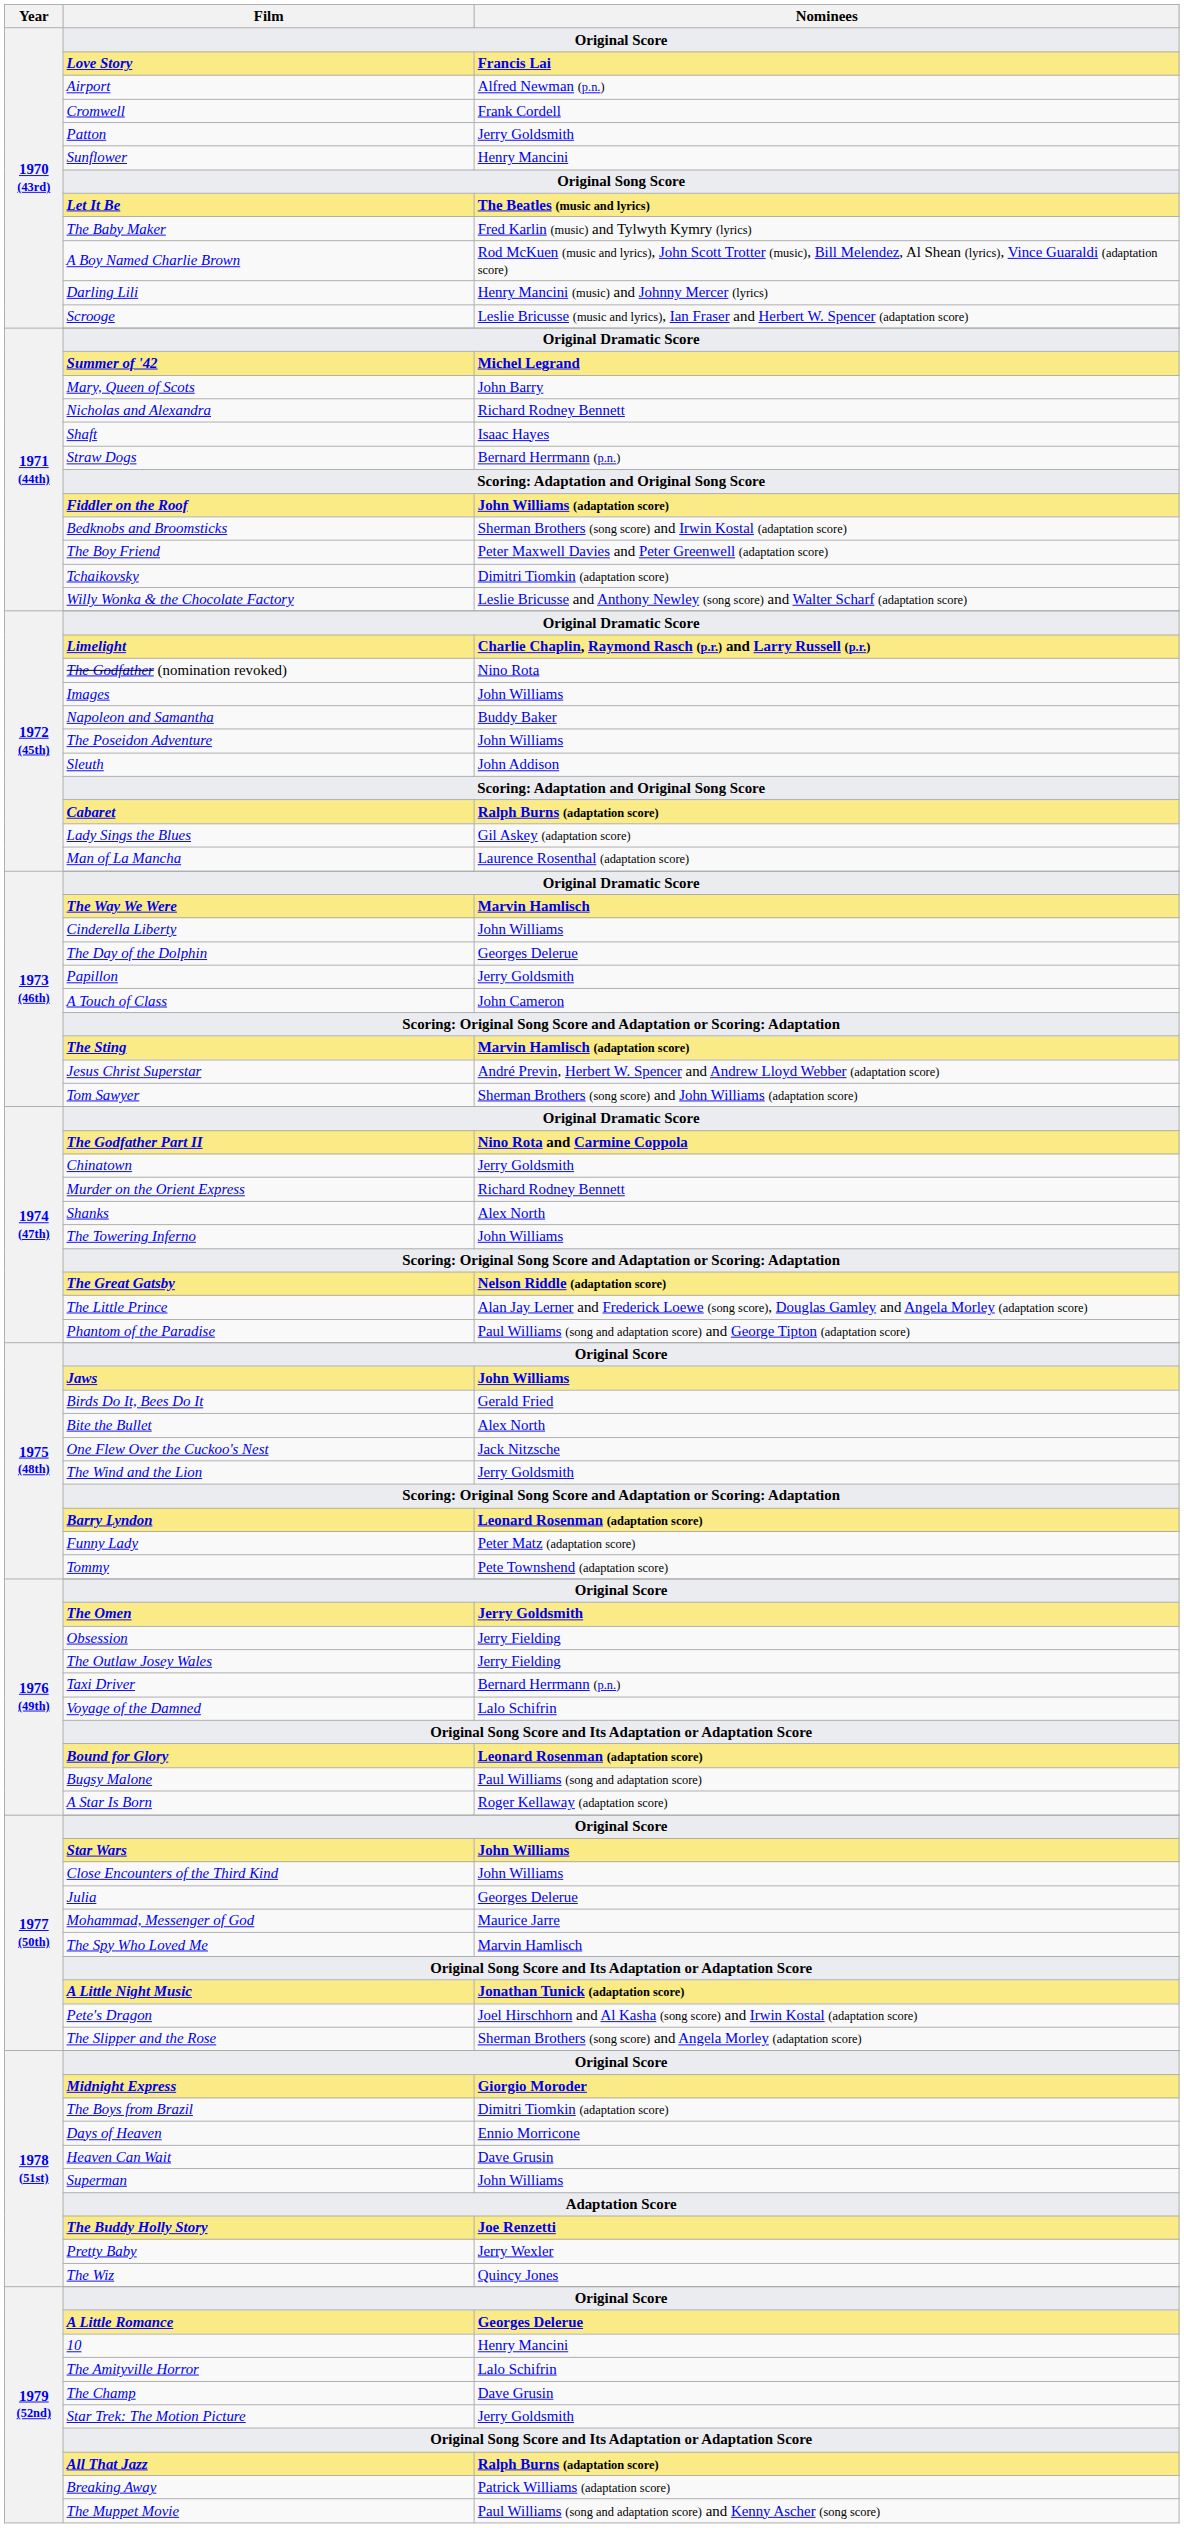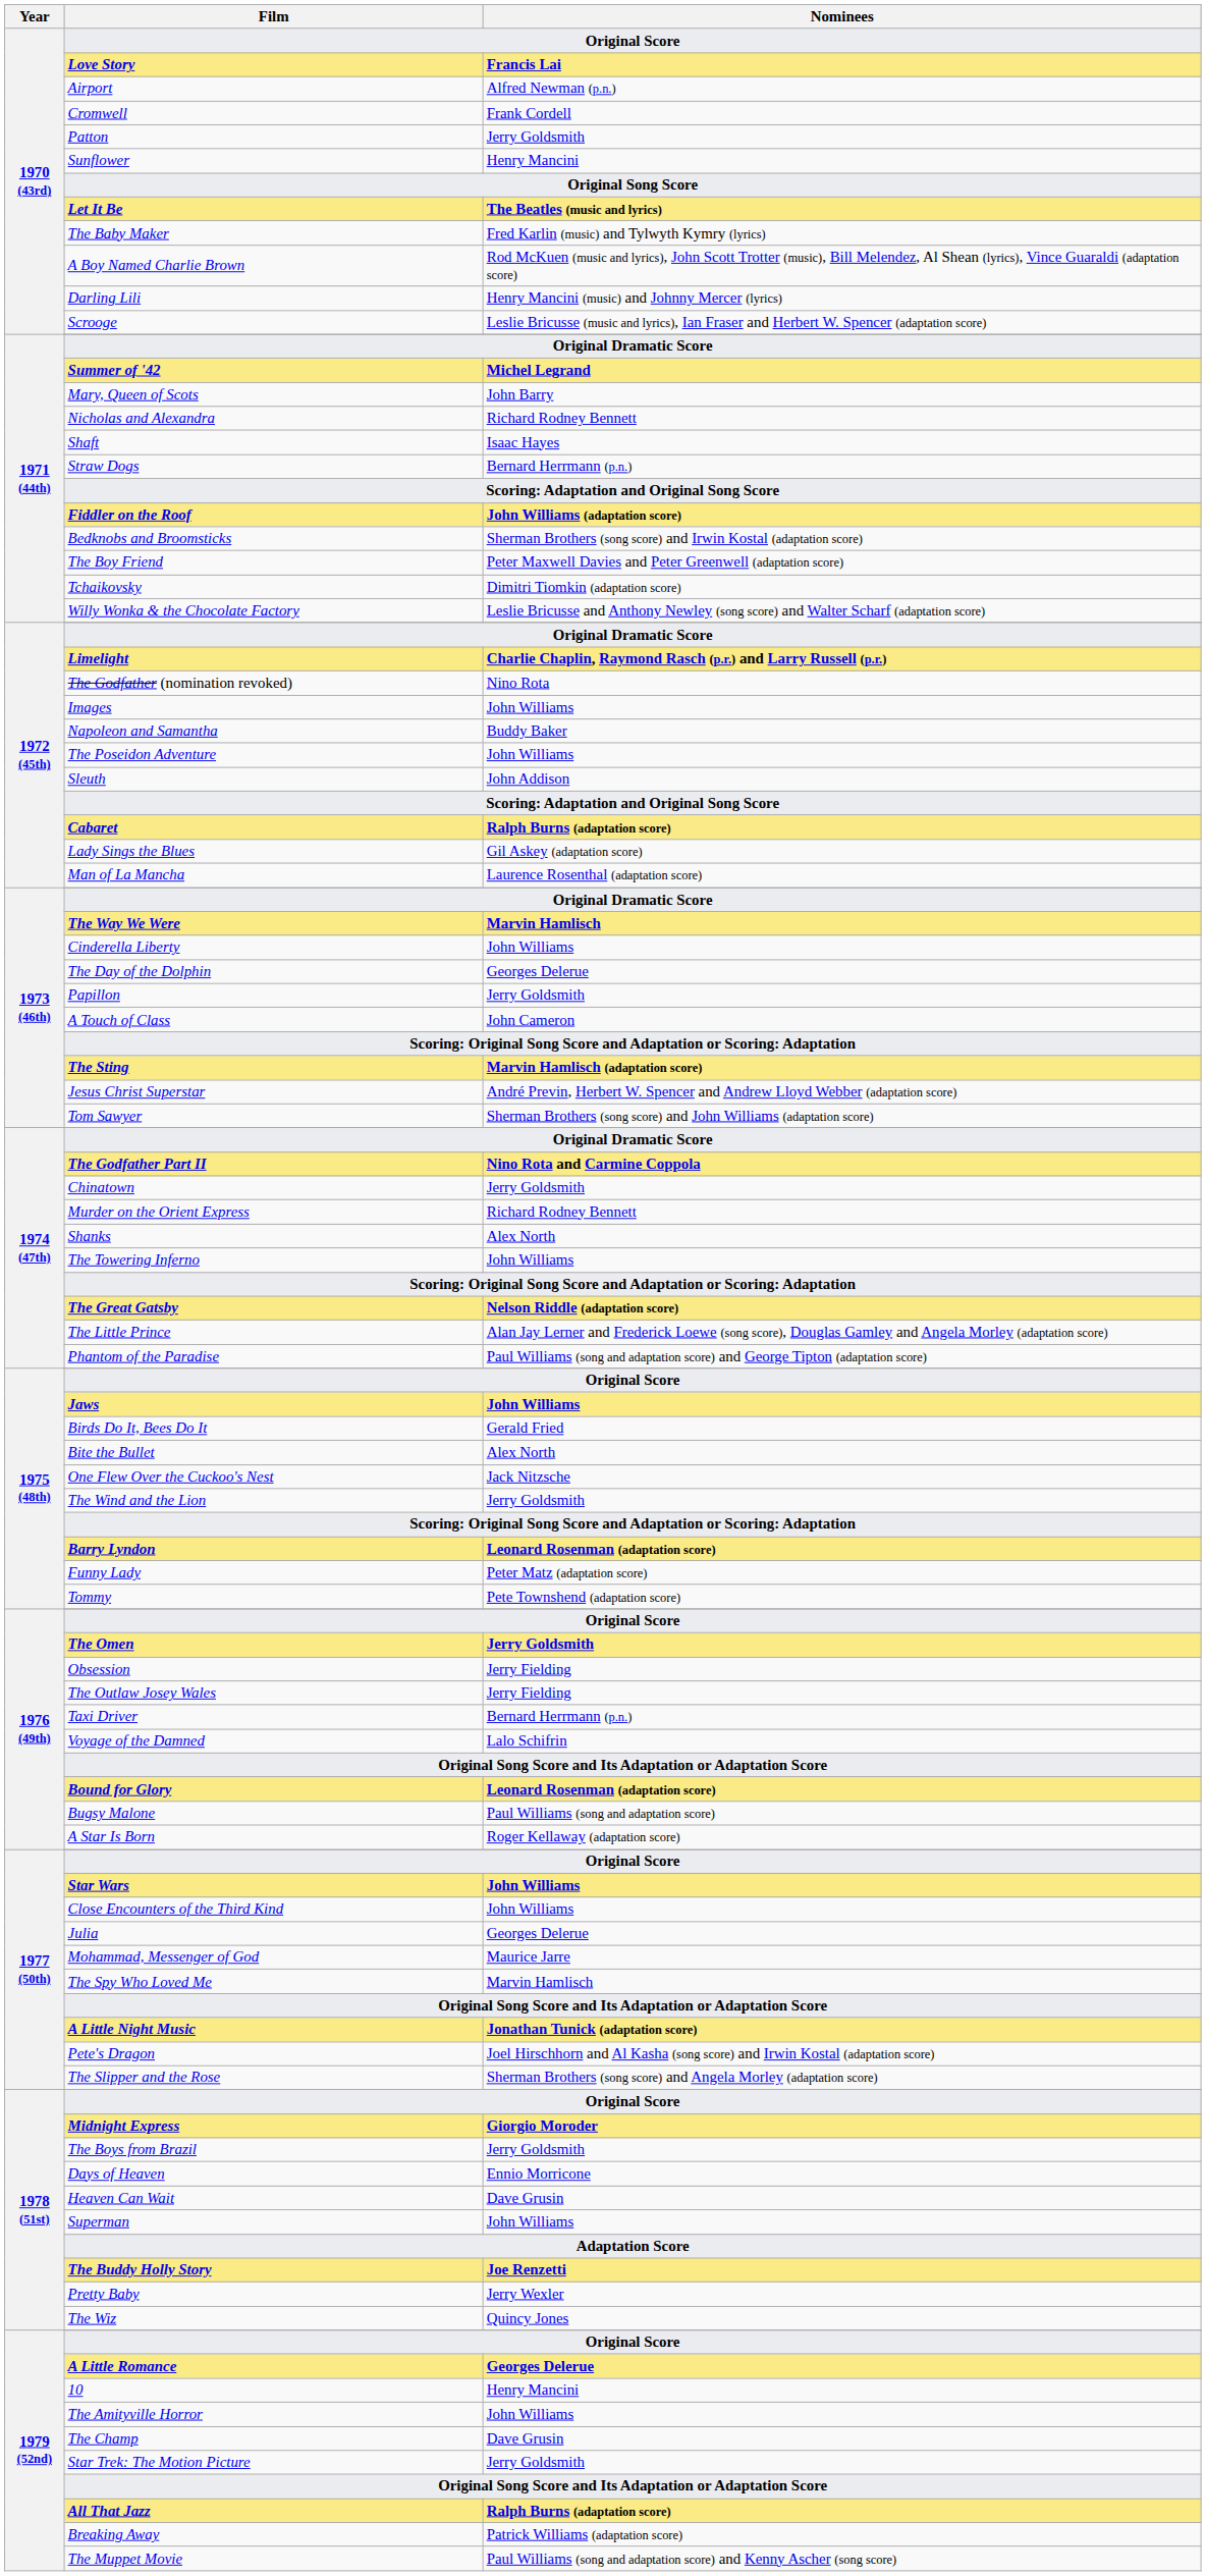The Boys from Brazil | Nominees: Dimitri Tiomkin (adaptation score) -> Jerry Goldsmith
The Amityville Horror | Nominees: Lalo Schifrin -> John Williams
